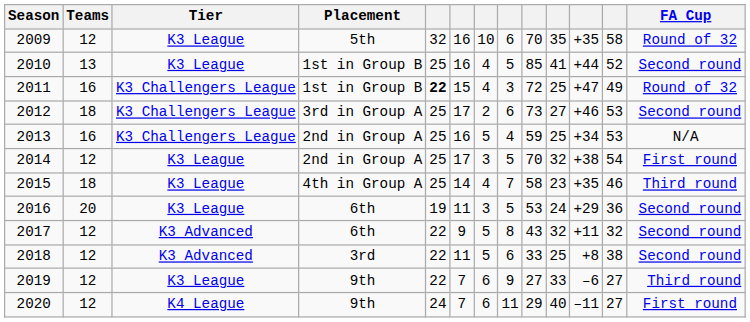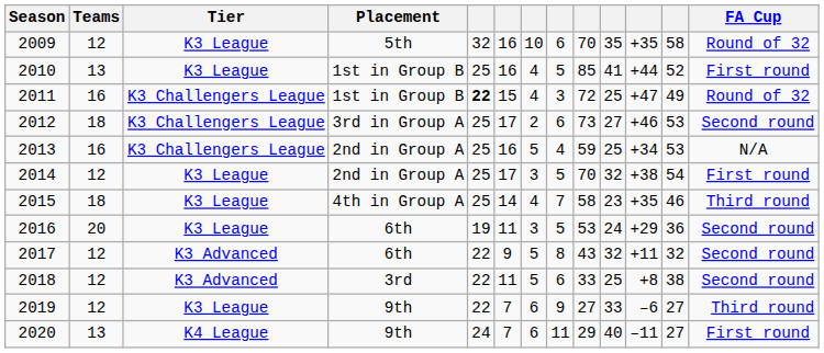2010 | FA Cup: Second round -> First round
2020 | Teams: 12 -> 13
